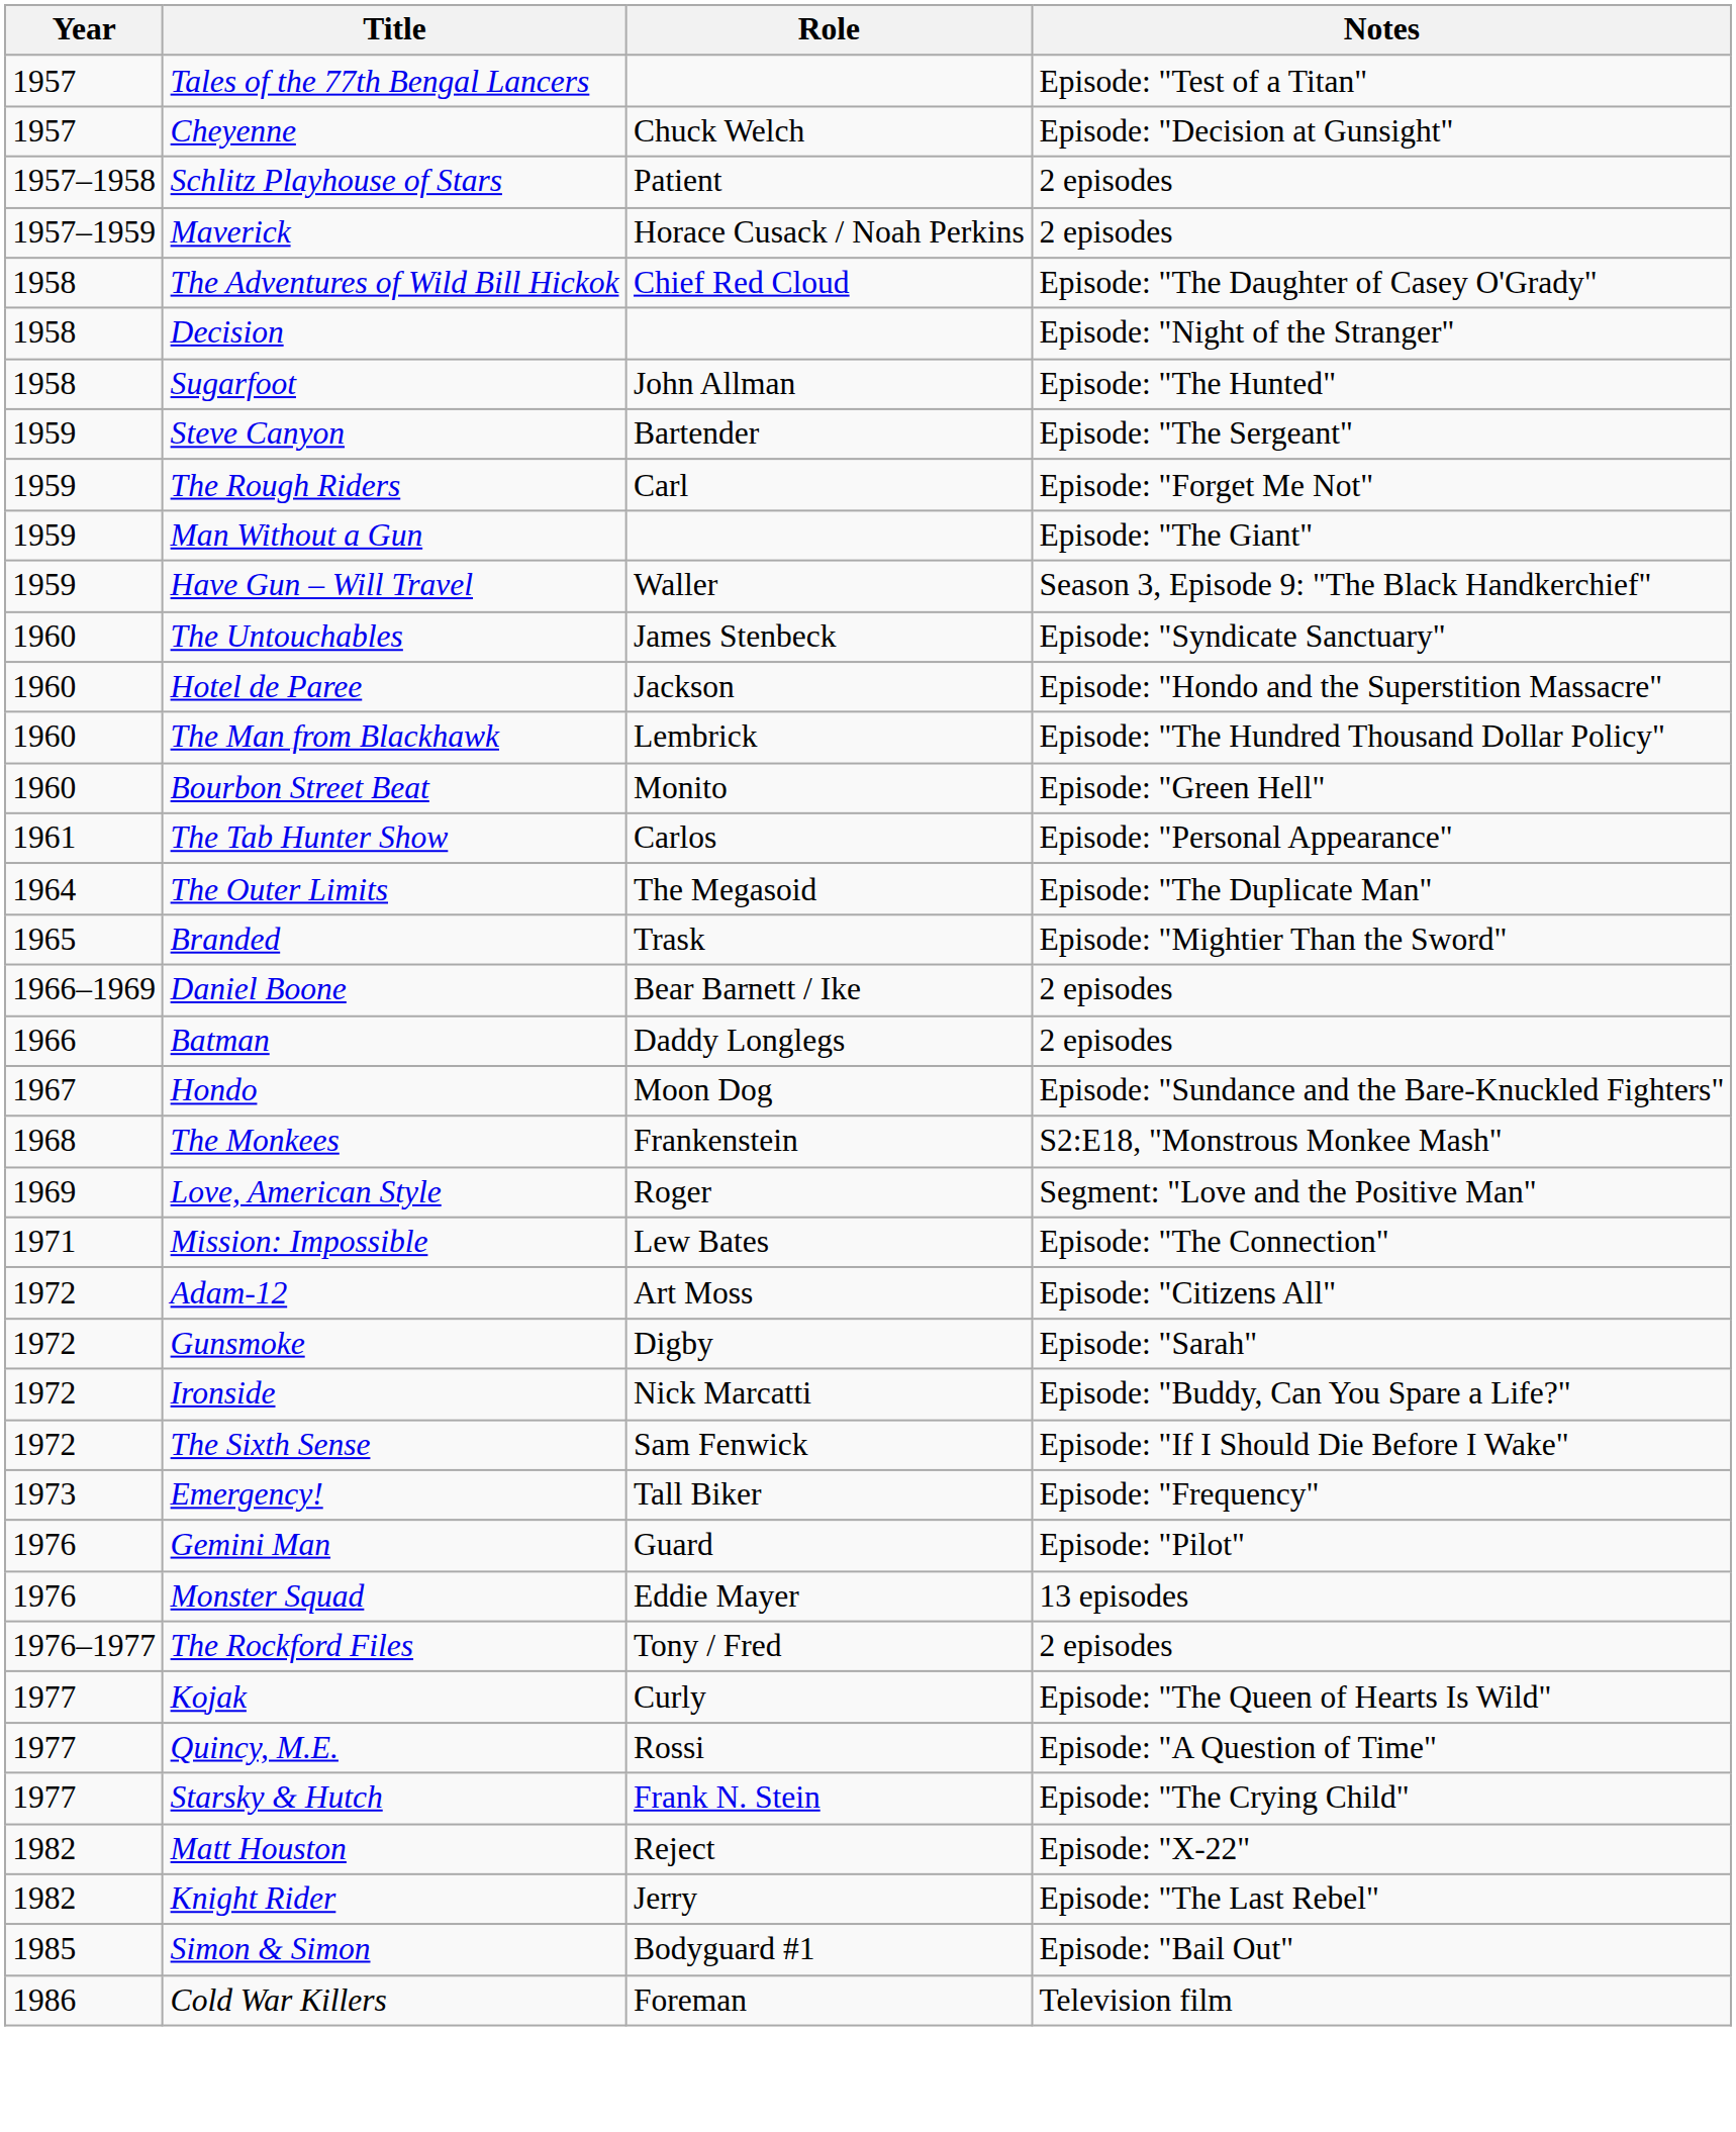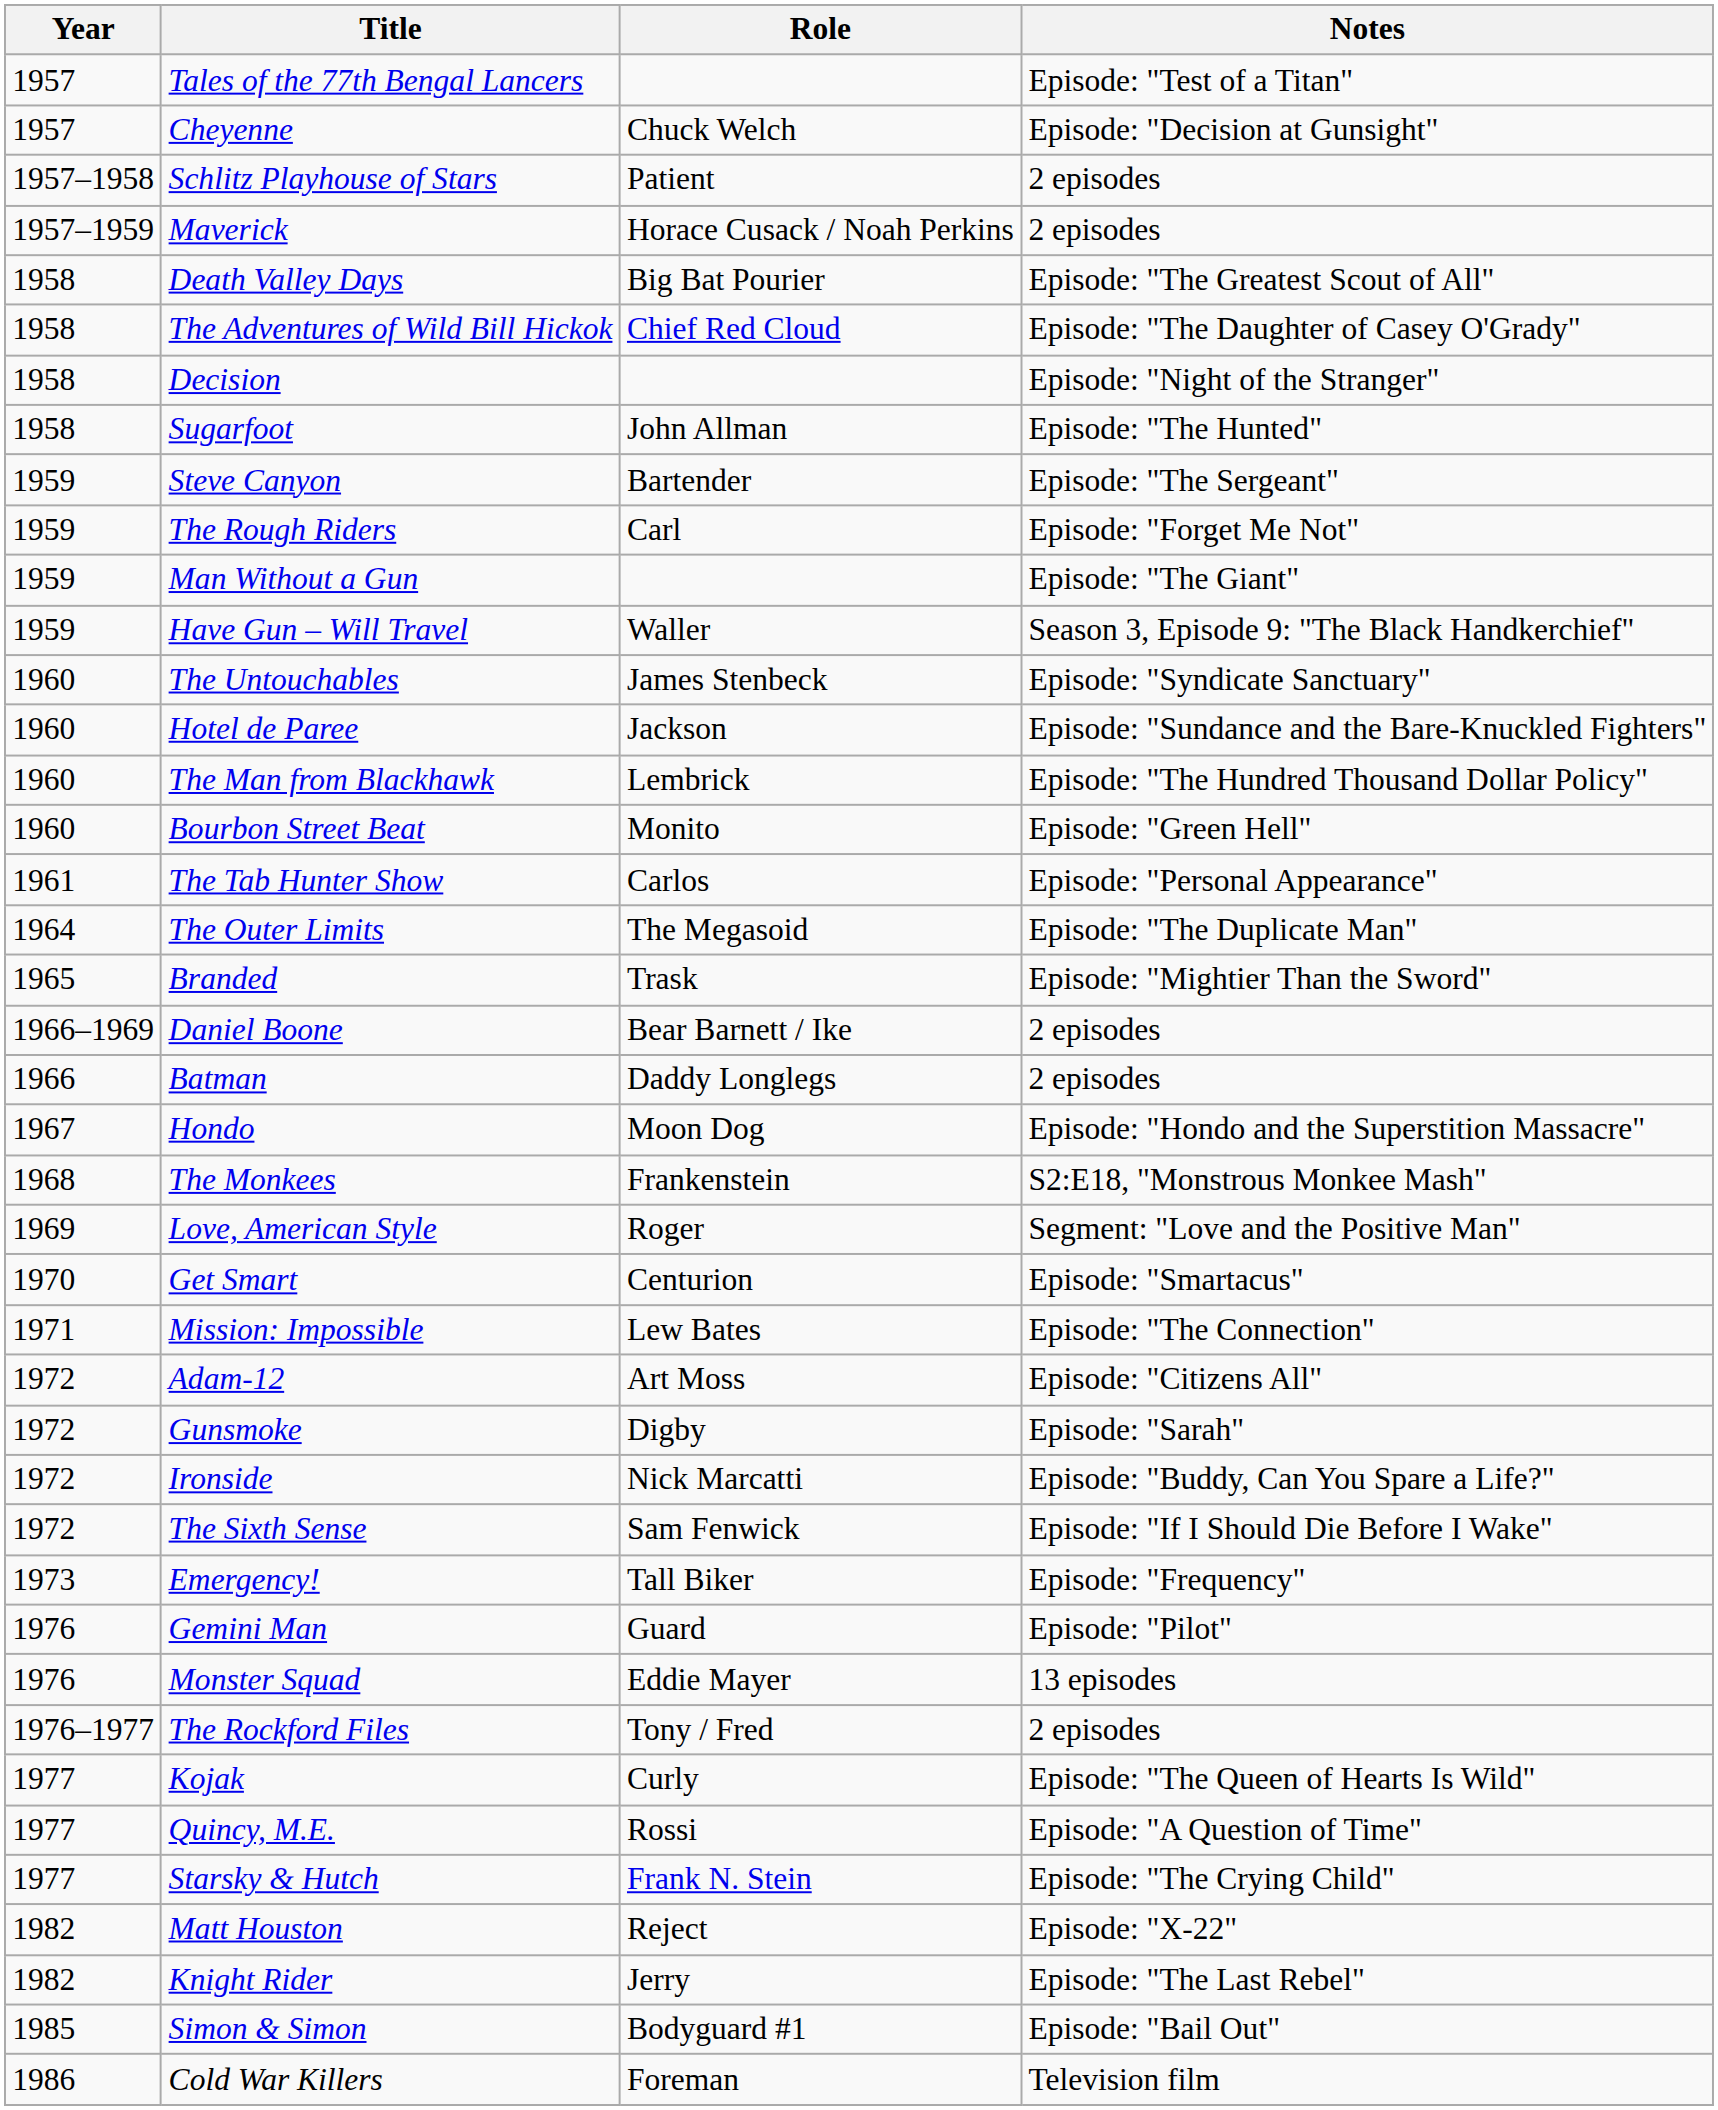+ row: 1958 | Death Valley Days | Big Bat Pourier | Episode: "The Greatest Scout of All"
Hotel de Paree | Notes: Episode: "Hondo and the Superstition Massacre" -> Episode: "Sundance and the Bare-Knuckled Fighters"
Hondo | Notes: Episode: "Sundance and the Bare-Knuckled Fighters" -> Episode: "Hondo and the Superstition Massacre"
+ row: 1970 | Get Smart | Centurion | Episode: "Smartacus"
